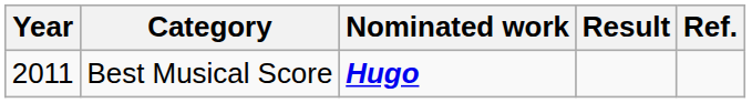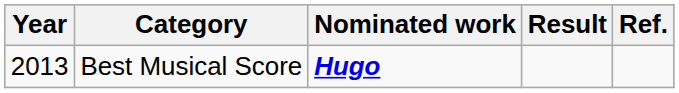Best Musical Score | Year: 2011 -> 2013
